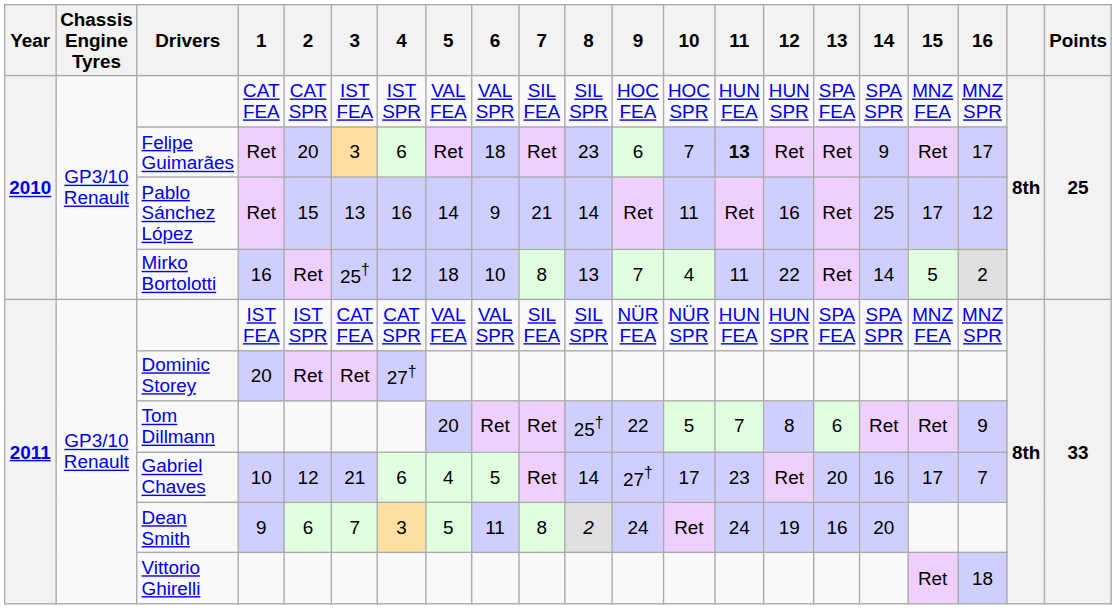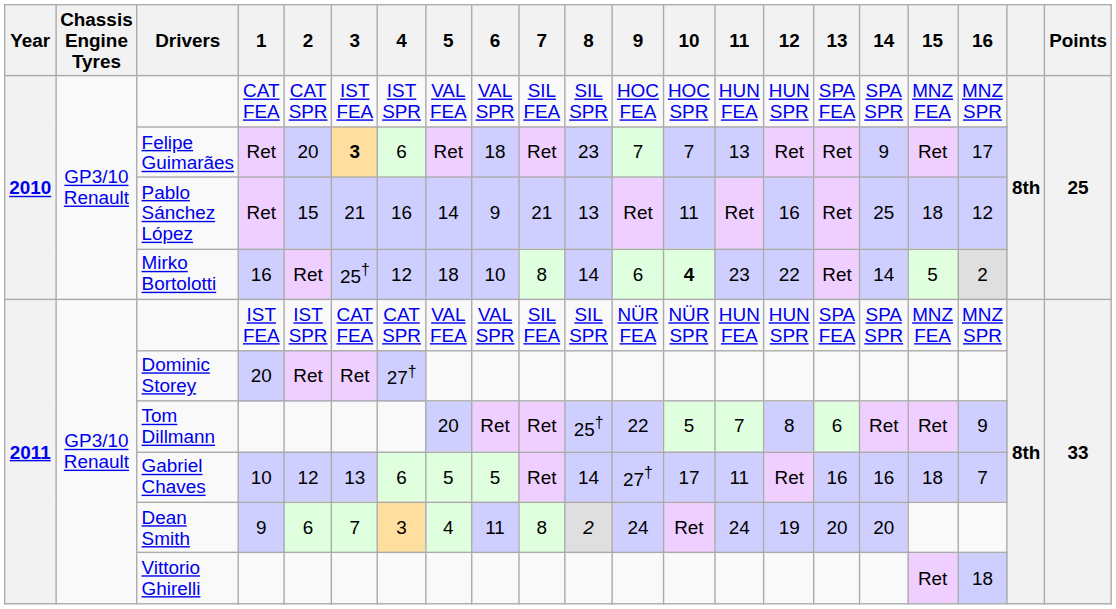Felipe Guimarães | 3: normal -> bold
Felipe Guimarães | 9: 6 -> 7
Felipe Guimarães | 11: bold -> normal
Pablo Sánchez López | 3: 13 -> 21
Pablo Sánchez López | 8: 14 -> 13
Pablo Sánchez López | 15: 17 -> 18
Mirko Bortolotti | 8: 13 -> 14
Mirko Bortolotti | 9: 7 -> 6
Mirko Bortolotti | 10: normal -> bold
Mirko Bortolotti | 11: 11 -> 23
Gabriel Chaves | 3: 21 -> 13
Gabriel Chaves | 5: 4 -> 5
Gabriel Chaves | 11: 23 -> 11
Gabriel Chaves | 13: 20 -> 16
Gabriel Chaves | 15: 17 -> 18
Dean Smith | 5: 5 -> 4
Dean Smith | 13: 16 -> 20
